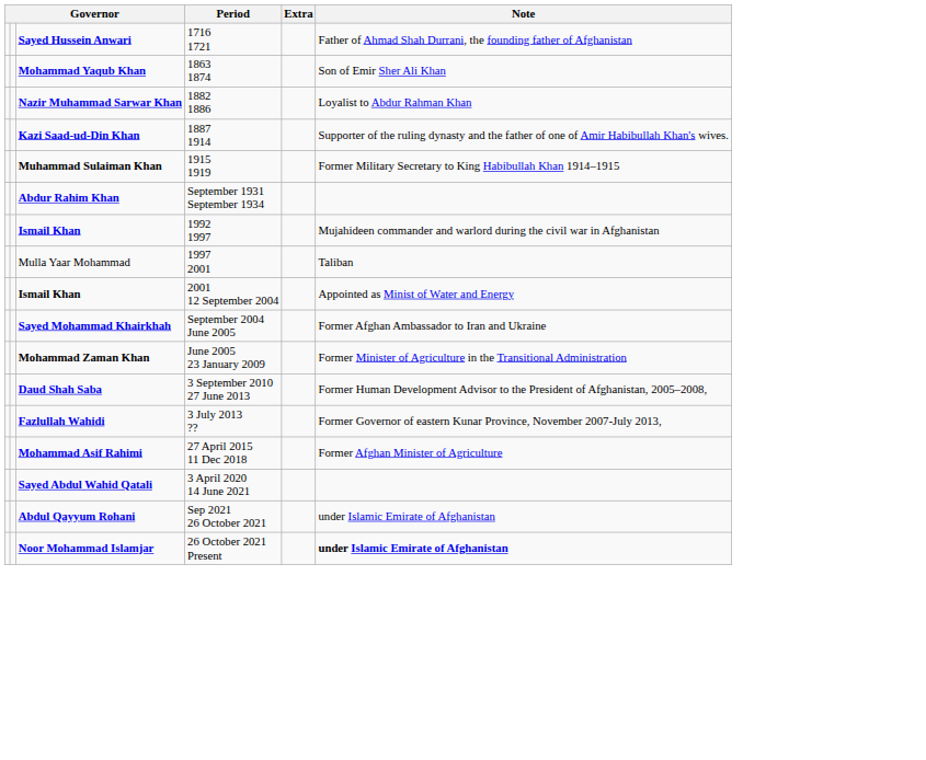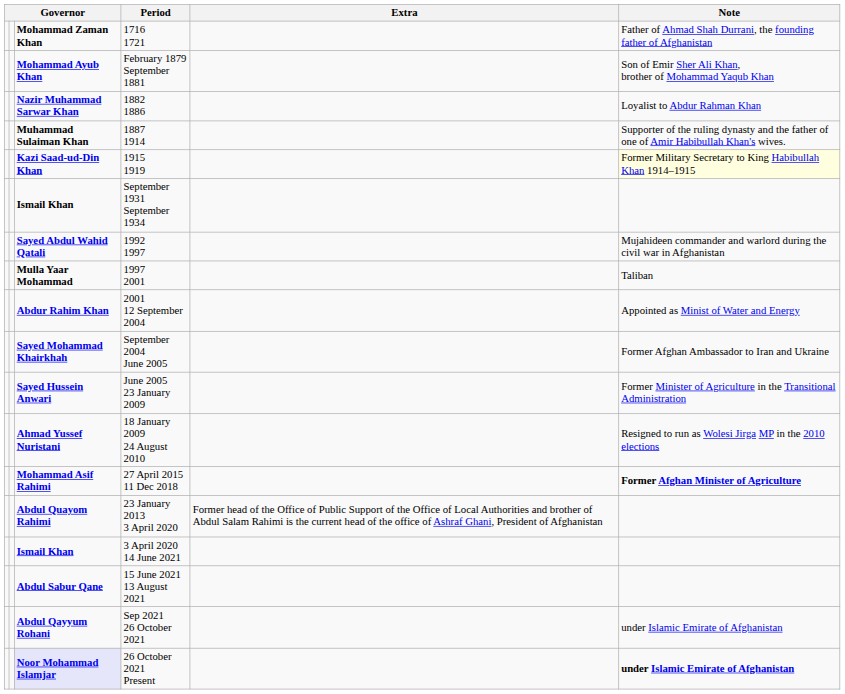1716 1721 | column 3: Sayed Hussein Anwari -> Mohammad Zaman Khan
- row: Mohammad Yaqub Khan | 1863 1874 | Son of Emir Sher Ali Khan
+ row: Mohammad Ayub Khan | February 1879 September 1881 | Son of Emir Sher Ali Khan, brother of Mohammad Yaqub Khan
1887 1914 | column 3: Kazi Saad-ud-Din Khan -> Muhammad Sulaiman Khan
1915 1919 | column 3: Muhammad Sulaiman Khan -> Kazi Saad-ud-Din Khan
1915 1919 | Note: no background -> lightyellow background
September 1931 September 1934 | column 3: Abdur Rahim Khan -> Ismail Khan
1992 1997 | column 3: Ismail Khan -> Sayed Abdul Wahid Qatali
1997 2001 | column 3: normal -> bold
2001 12 September 2004 | column 3: Ismail Khan -> Abdur Rahim Khan
June 2005 23 January 2009 | column 3: Mohammad Zaman Khan -> Sayed Hussein Anwari
+ row: Ahmad Yussef Nuristani | 18 January 2009 24 August 2010 | Resigned to run as Wolesi Jirga MP in the 2010 elections
- row: Daud Shah Saba | 3 September 2010 27 June 2013 | Former Human Development Advisor to the President of Afghanistan, 2005–2008,
- row: Fazlullah Wahidi | 3 July 2013 ?? | Former Governor of eastern Kunar Province, November 2007-July 2013,
27 April 2015 11 Dec 2018 | Note: normal -> bold
+ row: Abdul Quayom Rahimi | 23 January 2013 3 April 2020 | Former head of the Office of Public Support of the Office of Local Authorities and brother of Abdul Salam Rahimi is the current head of the office of Ashraf Ghani, President of Afghanistan
3 April 2020 14 June 2021 | column 3: Sayed Abdul Wahid Qatali -> Ismail Khan
+ row: Abdul Sabur Qane | 15 June 2021 13 August 2021
26 October 2021 Present | column 3: no background -> lavender background
